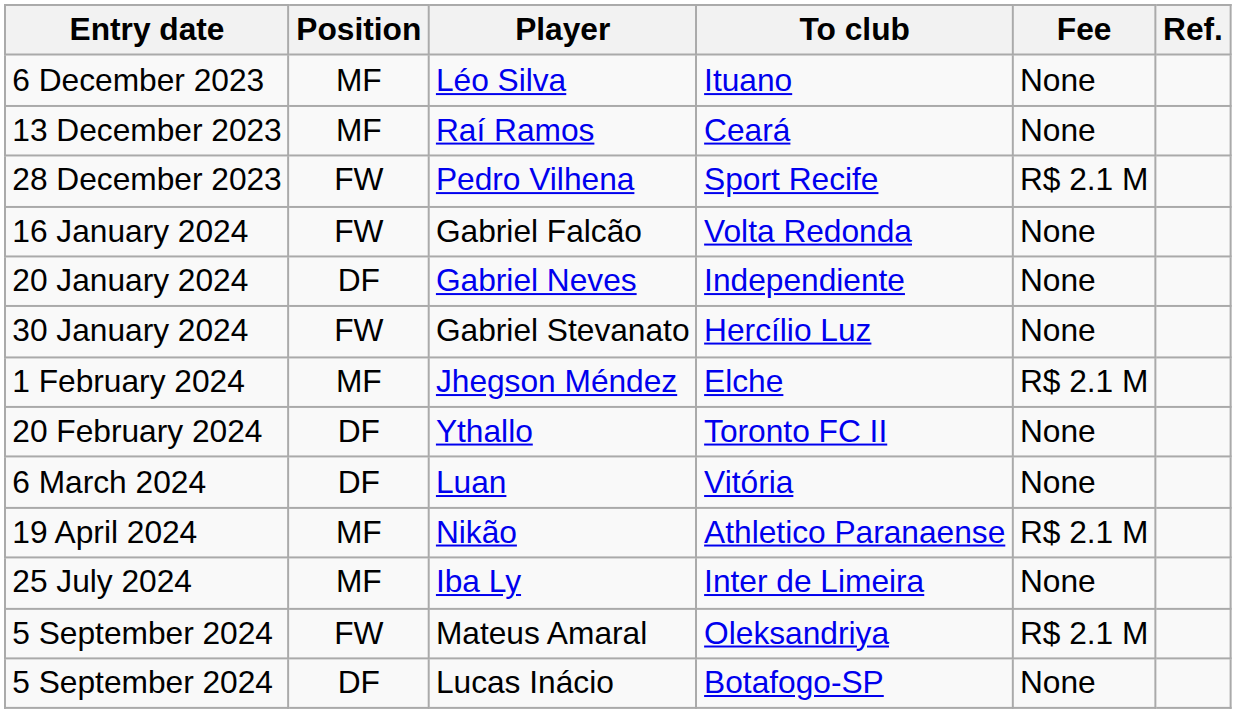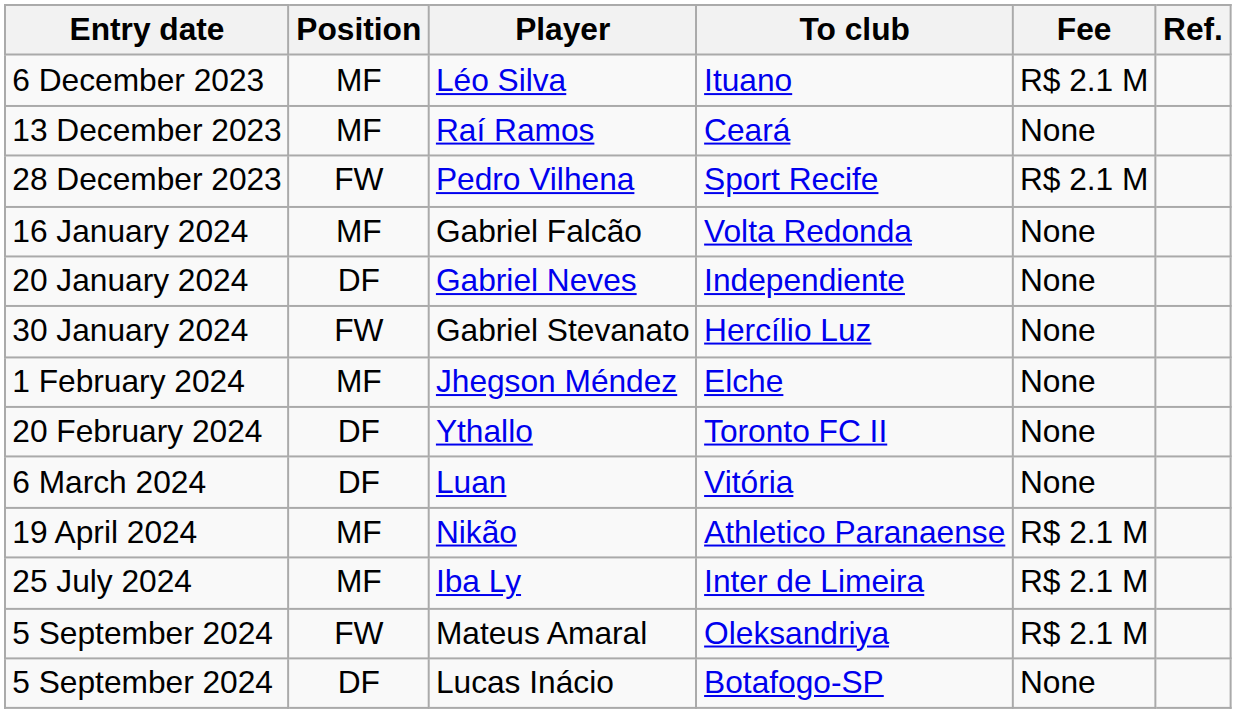Léo Silva | Fee: None -> R$ 2.1 M
Gabriel Falcão | Position: FW -> MF
Jhegson Méndez | Fee: R$ 2.1 M -> None
Iba Ly | Fee: None -> R$ 2.1 M
